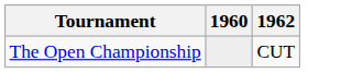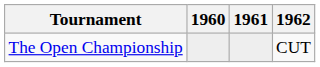+ column: 1961
